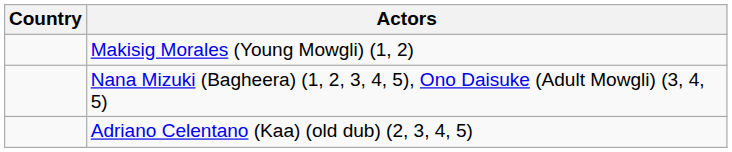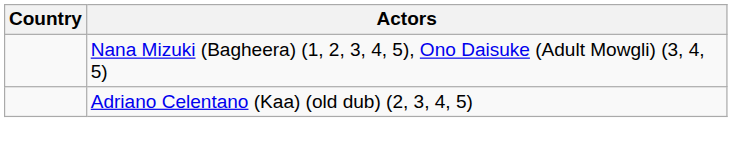- row: Makisig Morales (Young Mowgli) (1, 2)
